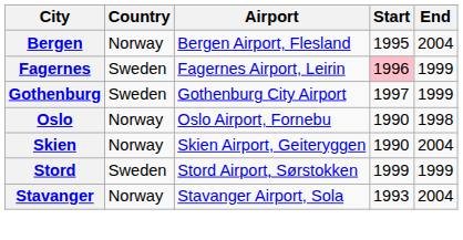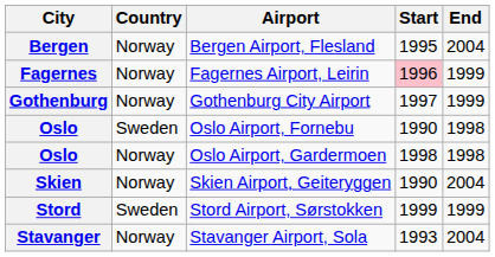Fagernes Airport, Leirin | Country: Sweden -> Norway
Gothenburg City Airport | Country: Sweden -> Norway
Oslo Airport, Fornebu | Country: Norway -> Sweden
+ row: Oslo | Norway | Oslo Airport, Gardermoen | 1998 | 1998
